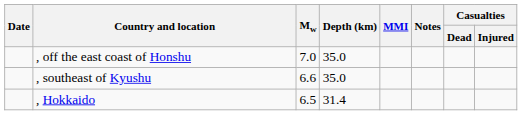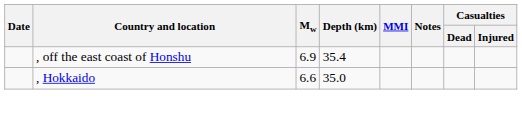, off the east coast of Honshu | Mw: 7.0 -> 6.9
, off the east coast of Honshu | Depth (km): 35.0 -> 35.4
- row: , southeast of Kyushu | 6.6 | 35.0
, Hokkaido | Mw: 6.5 -> 6.6
, Hokkaido | Depth (km): 31.4 -> 35.0
